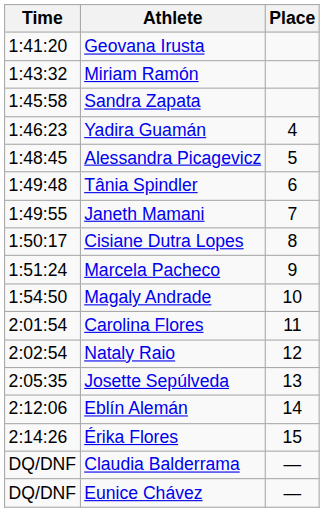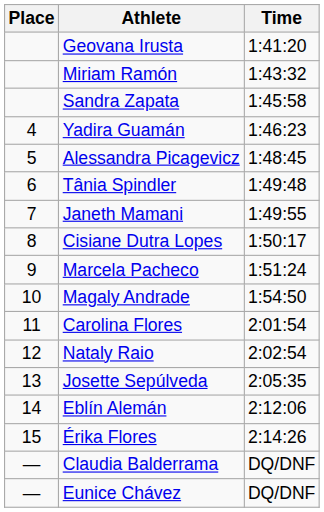columns swapped: Place <-> Time
